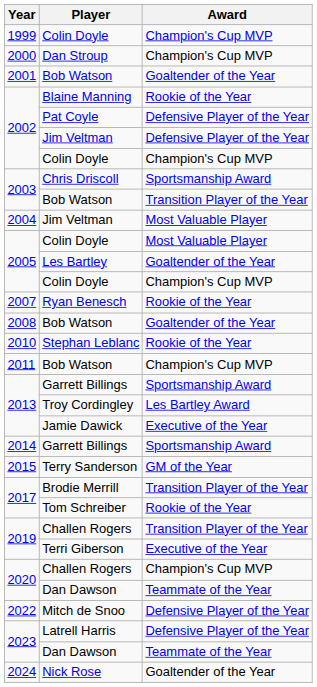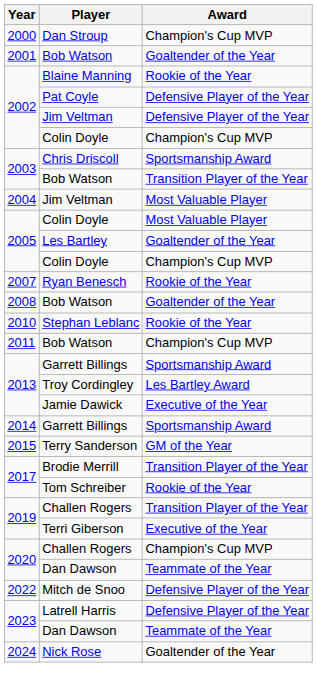- row: 1999 | Colin Doyle | Champion's Cup MVP
